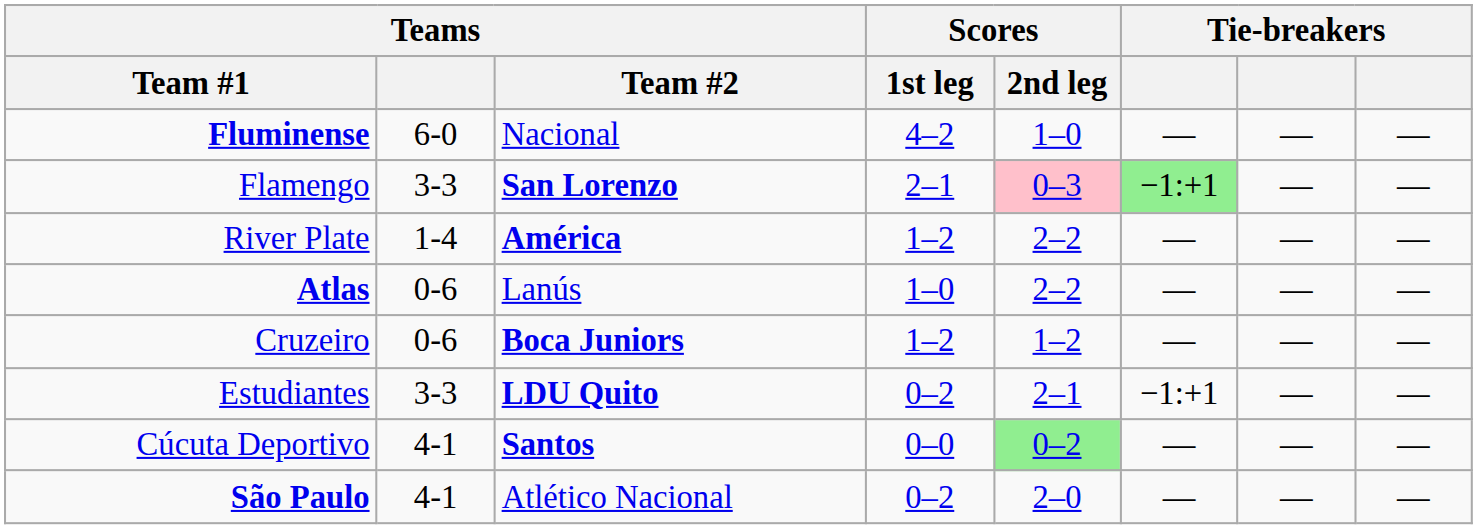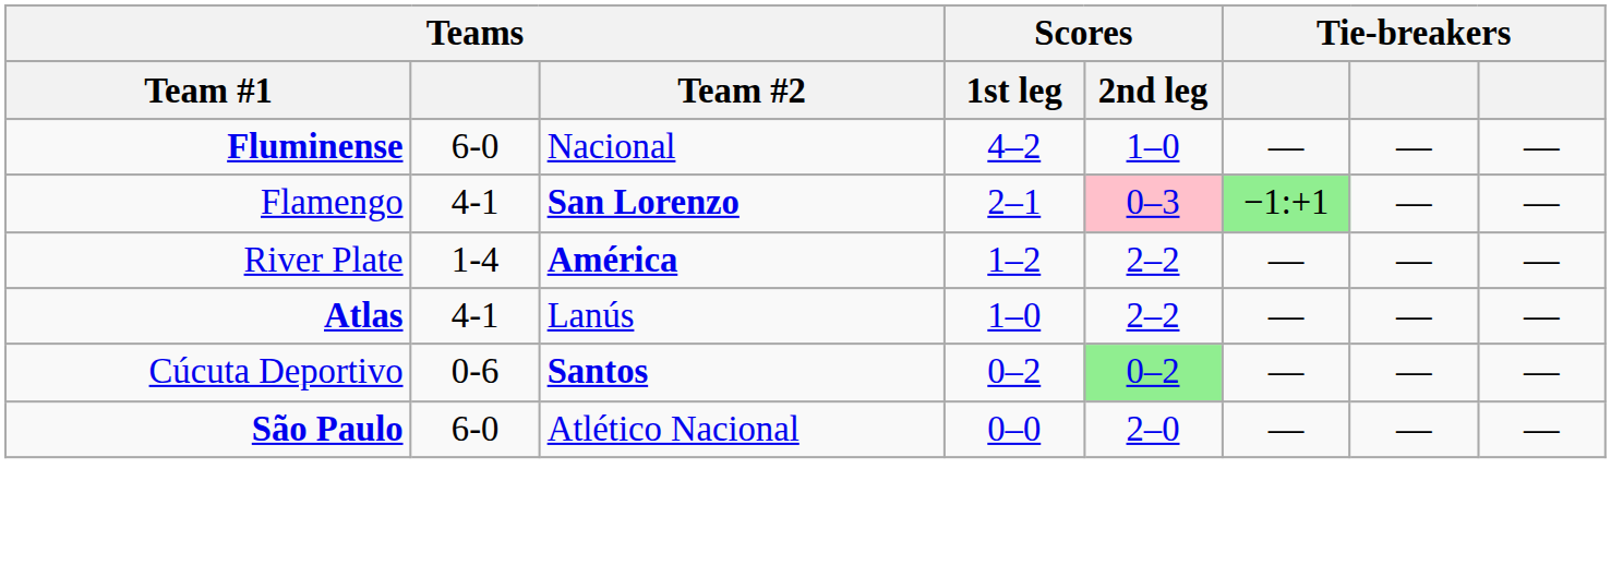Flamengo | Teams: 3-3 -> 4-1
Atlas | Teams: 0-6 -> 4-1
- row: Cruzeiro | 0-6 | Boca Juniors | 1–2 | 1–2 | — | — | —
- row: Estudiantes | 3-3 | LDU Quito | 0–2 | 2–1 | −1:+1 | — | —
Cúcuta Deportivo | Teams: 4-1 -> 0-6
Cúcuta Deportivo | Scores / 1st leg: 0–0 -> 0–2
São Paulo | Teams: 4-1 -> 6-0
São Paulo | Scores / 1st leg: 0–2 -> 0–0
